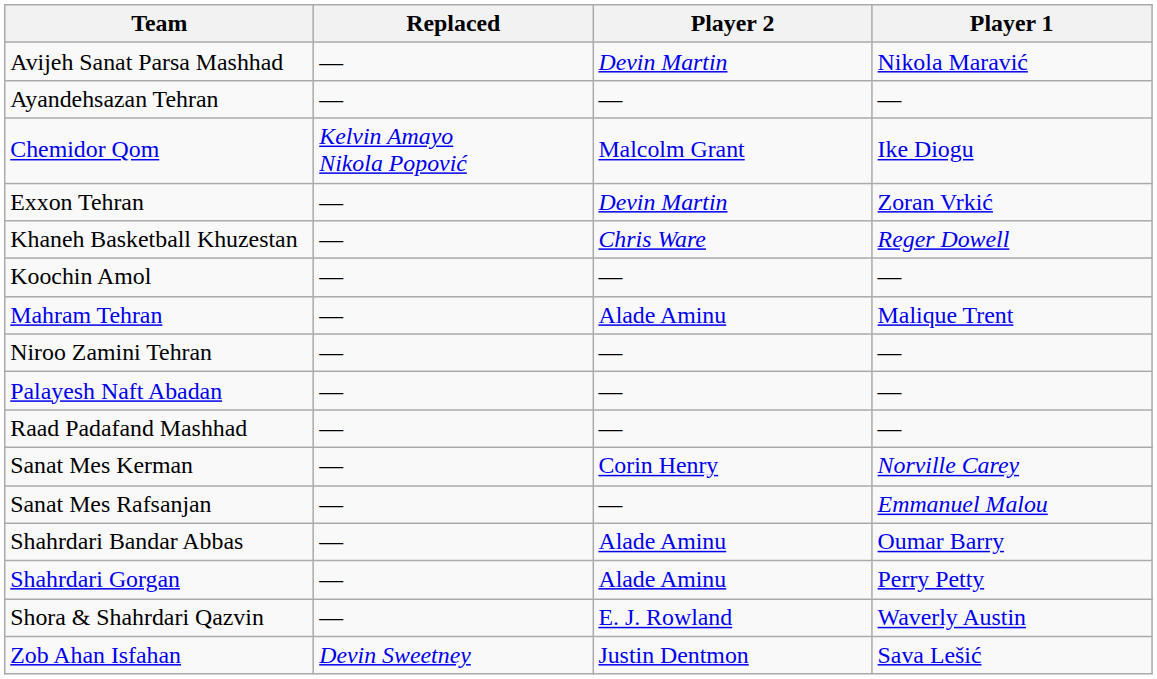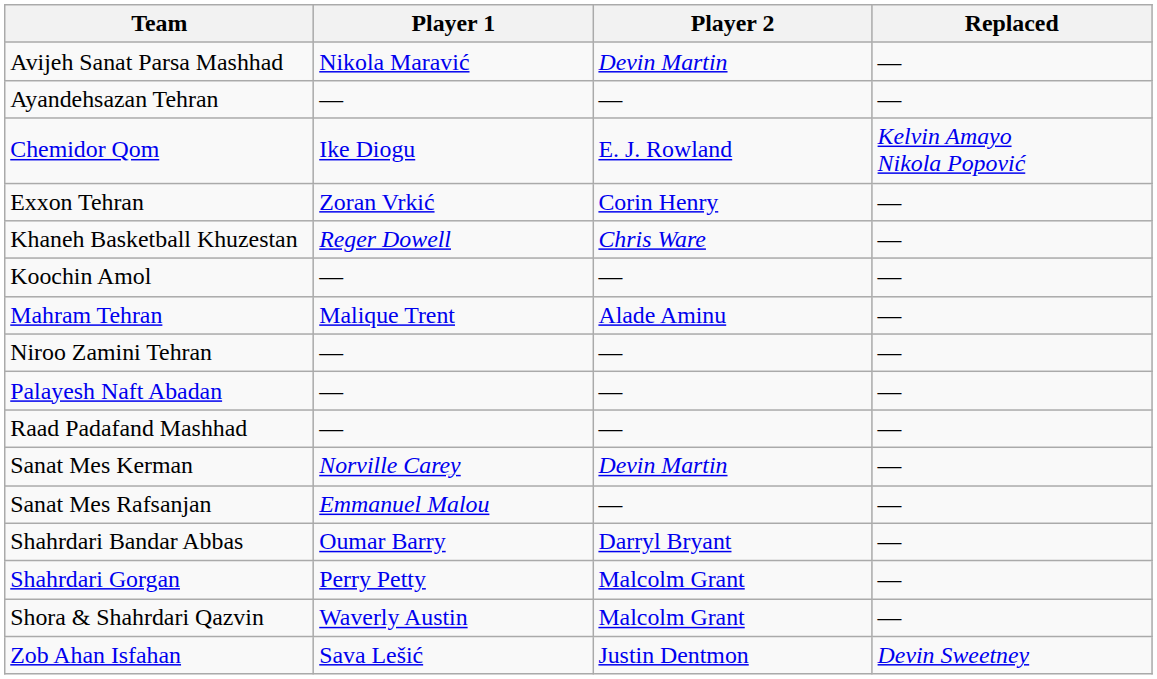columns swapped: Player 1 <-> Replaced
Chemidor Qom | Player 2: Malcolm Grant -> E. J. Rowland
Exxon Tehran | Player 2: Devin Martin -> Corin Henry
Sanat Mes Kerman | Player 2: Corin Henry -> Devin Martin
Shahrdari Bandar Abbas | Player 2: Alade Aminu -> Darryl Bryant
Shahrdari Gorgan | Player 2: Alade Aminu -> Malcolm Grant
Shora & Shahrdari Qazvin | Player 2: E. J. Rowland -> Malcolm Grant
